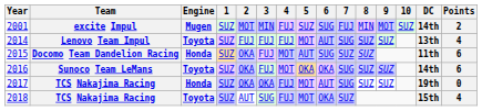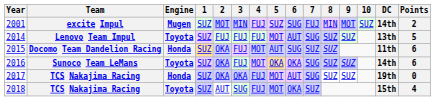2014 | Points: 4 -> 5
